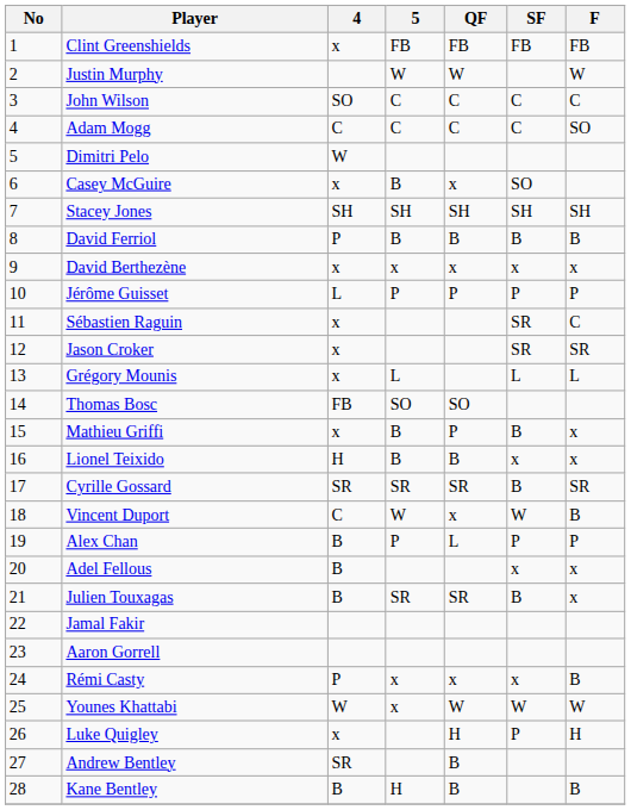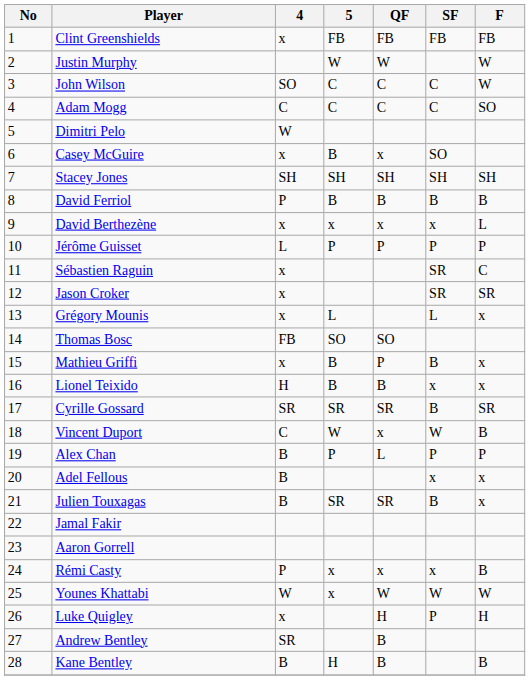John Wilson | F: C -> W
David Berthezène | F: x -> L
Grégory Mounis | F: L -> x
